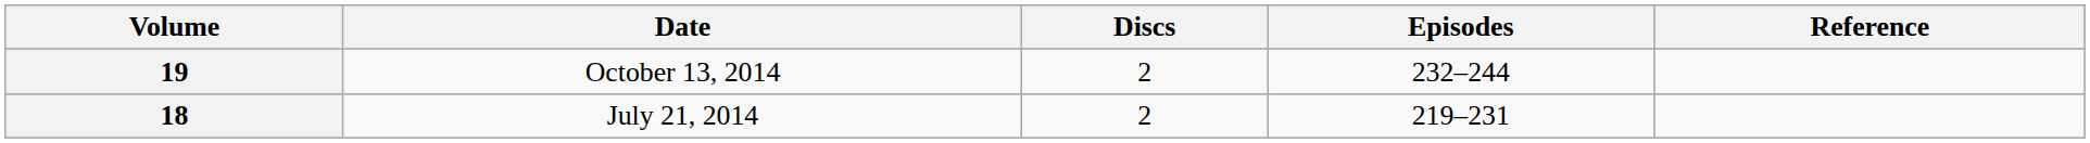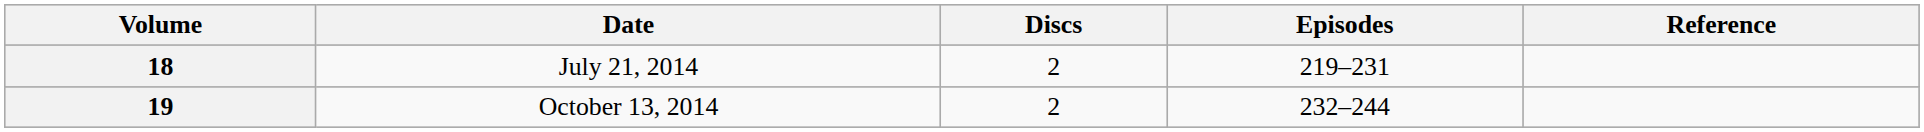rows swapped: 18 <-> 19
